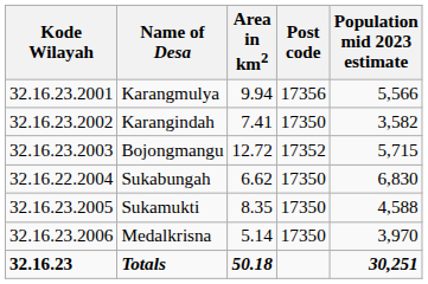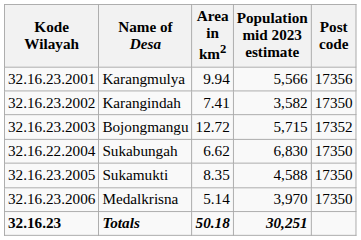columns swapped: Population mid 2023 estimate <-> Post code
